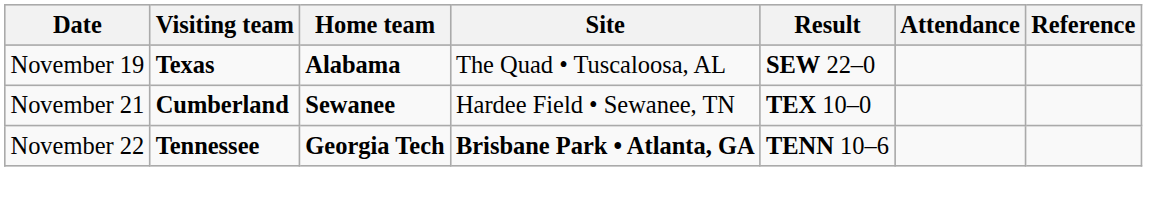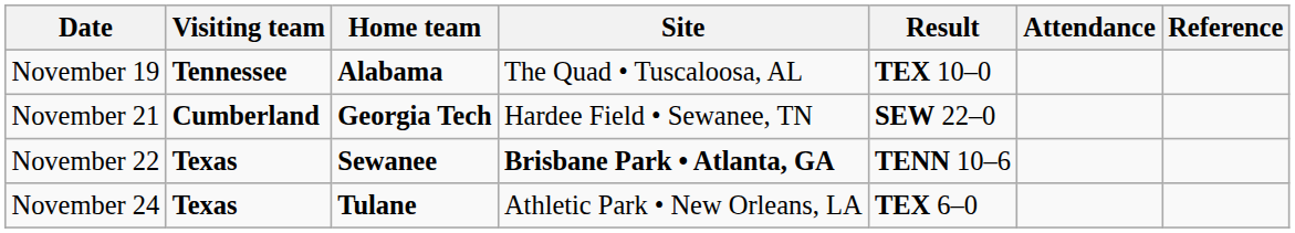November 19 | Visiting team: Texas -> Tennessee
November 19 | Result: SEW 22–0 -> TEX 10–0
November 21 | Home team: Sewanee -> Georgia Tech
November 21 | Result: TEX 10–0 -> SEW 22–0
November 22 | Visiting team: Tennessee -> Texas
November 22 | Home team: Georgia Tech -> Sewanee
+ row: November 24 | Texas | Tulane | Athletic Park • New Orleans, LA | TEX 6–0
